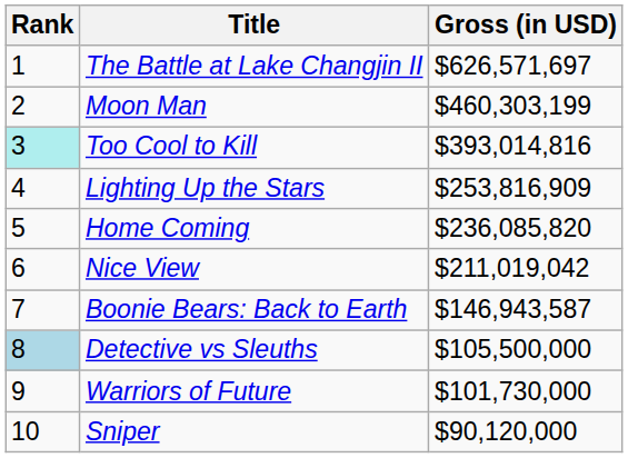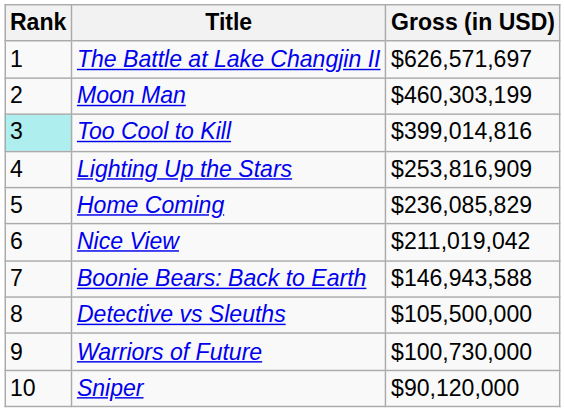Too Cool to Kill | Gross (in USD): $393,014,816 -> $399,014,816
Home Coming | Gross (in USD): $236,085,820 -> $236,085,829
Boonie Bears: Back to Earth | Gross (in USD): $146,943,587 -> $146,943,588
Detective vs Sleuths | Rank: lightblue background -> no background
Warriors of Future | Gross (in USD): $101,730,000 -> $100,730,000
